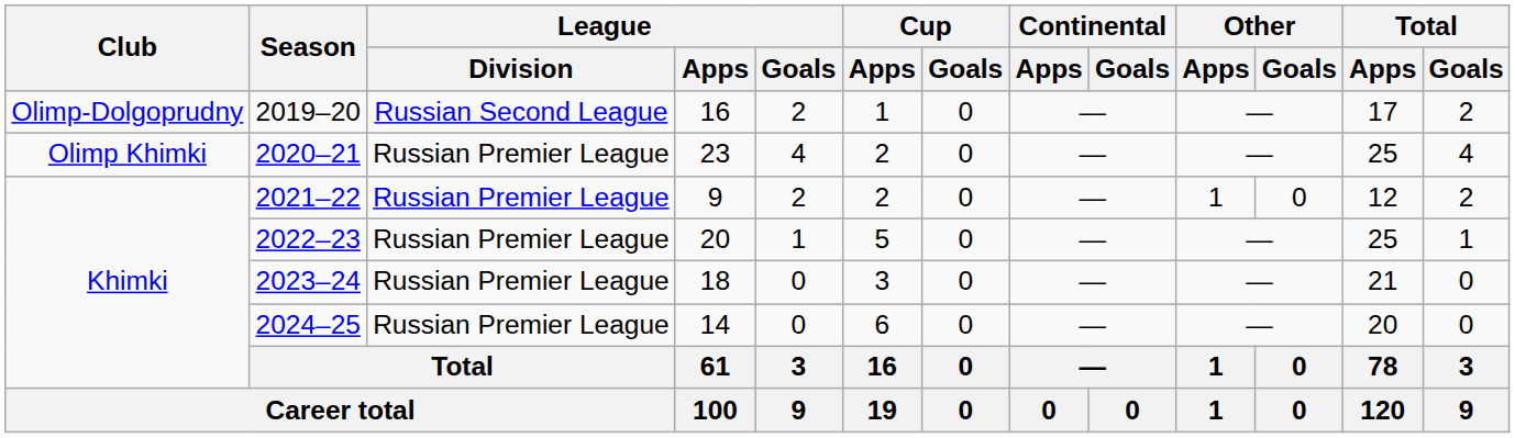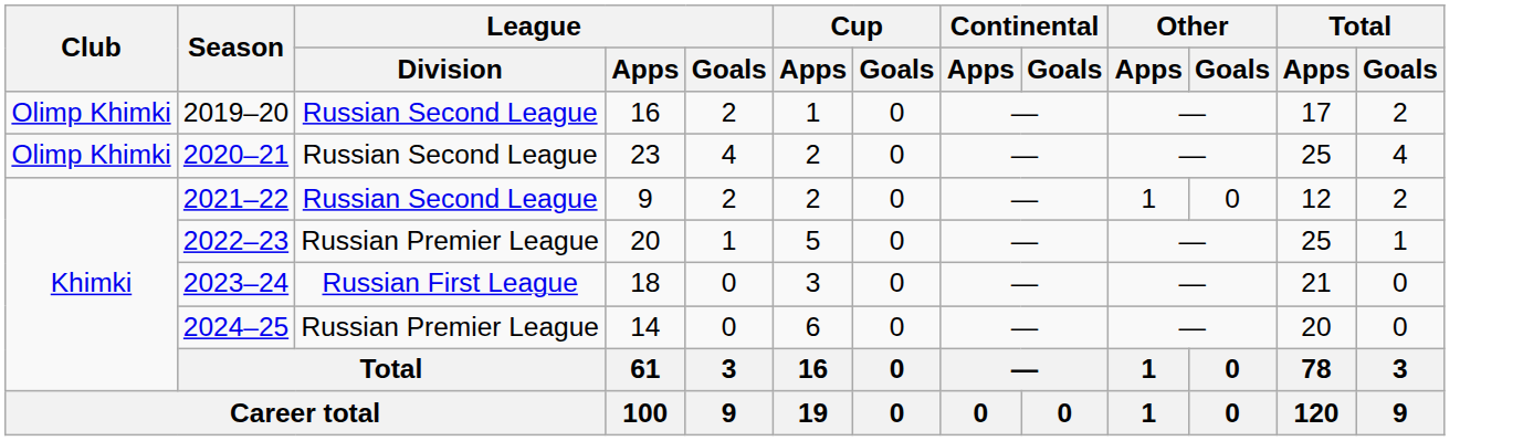2019–20 | Club: Olimp-Dolgoprudny -> Olimp Khimki
2020–21 | League / Division: Russian Premier League -> Russian Second League
2021–22 | League / Division: Russian Premier League -> Russian Second League
2023–24 | League / Division: Russian Premier League -> Russian First League
